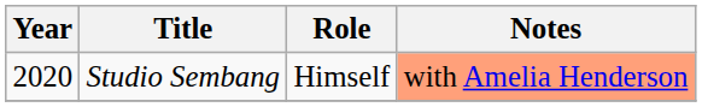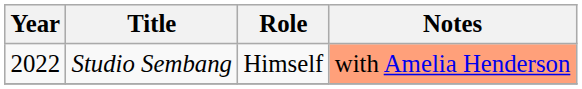Studio Sembang | Year: 2020 -> 2022
